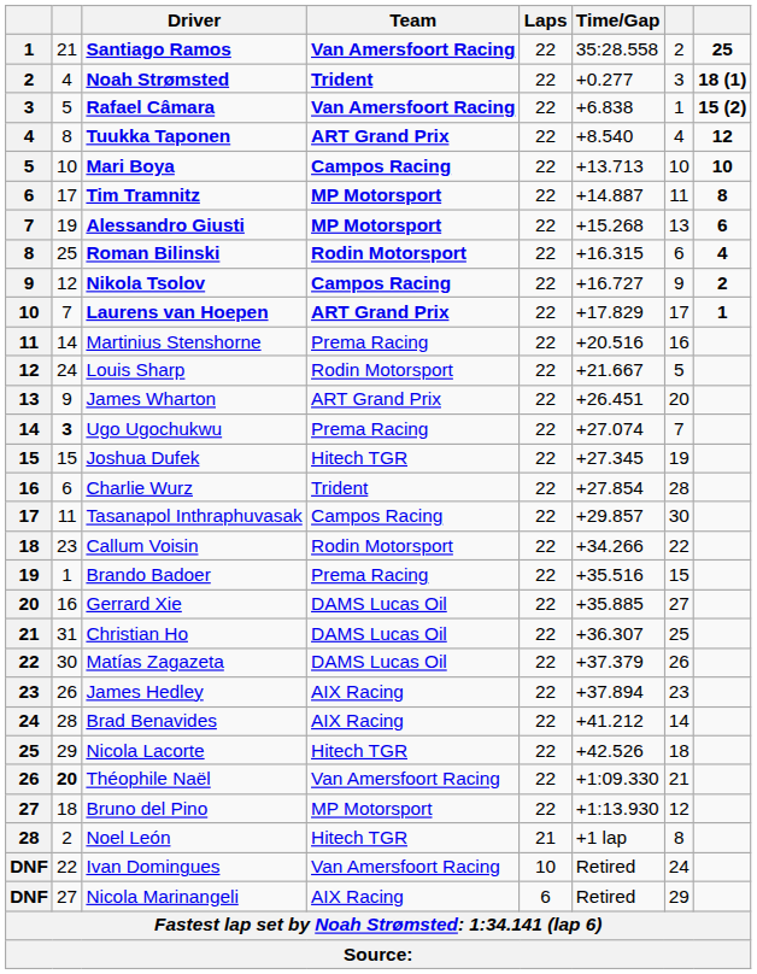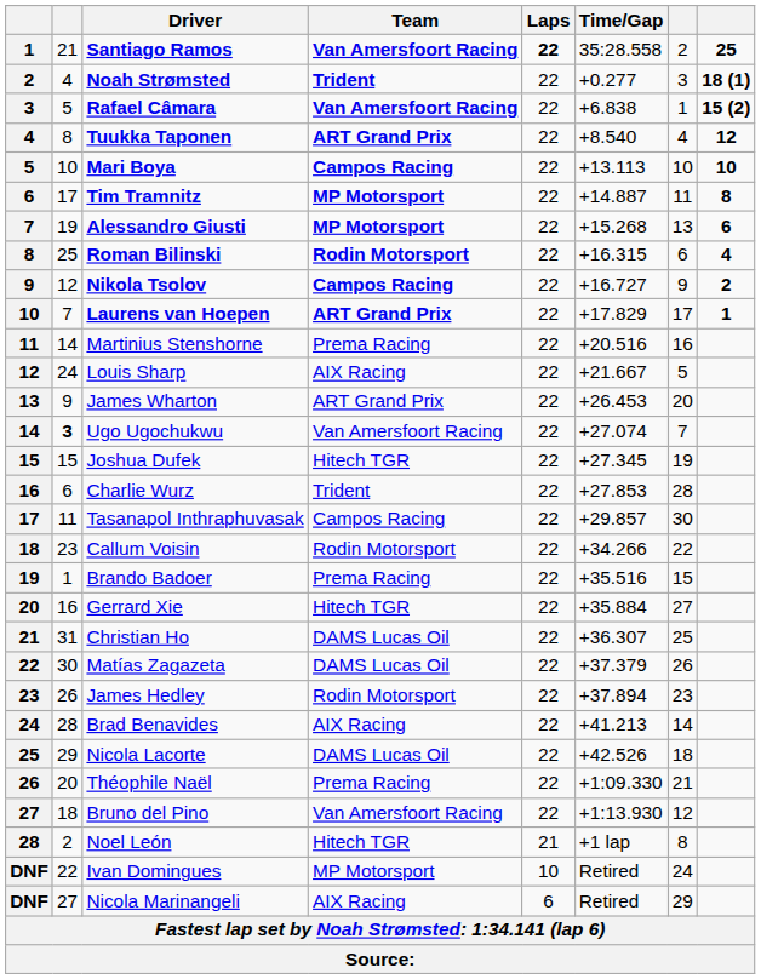Santiago Ramos | Laps: normal -> bold
Mari Boya | Time/Gap: +13.713 -> +13.113
Louis Sharp | Team: Rodin Motorsport -> AIX Racing
James Wharton | Time/Gap: +26.451 -> +26.453
Ugo Ugochukwu | Team: Prema Racing -> Van Amersfoort Racing
Charlie Wurz | Time/Gap: +27.854 -> +27.853
Gerrard Xie | Team: DAMS Lucas Oil -> Hitech TGR
Gerrard Xie | Time/Gap: +35.885 -> +35.884
James Hedley | Team: AIX Racing -> Rodin Motorsport
Brad Benavides | Time/Gap: +41.212 -> +41.213
Nicola Lacorte | Team: Hitech TGR -> DAMS Lucas Oil
Théophile Naël | column 2: bold -> normal
Théophile Naël | Team: Van Amersfoort Racing -> Prema Racing
Bruno del Pino | Team: MP Motorsport -> Van Amersfoort Racing
Ivan Domingues | Team: Van Amersfoort Racing -> MP Motorsport
